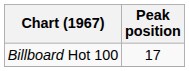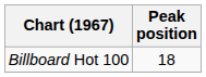Billboard Hot 100 | Peak position: 17 -> 18
